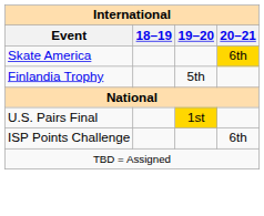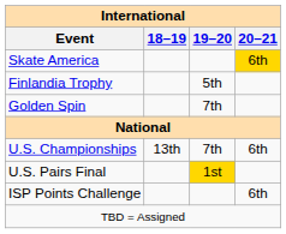+ row: Golden Spin | 7th
+ row: U.S. Championships | 13th | 7th | 6th
